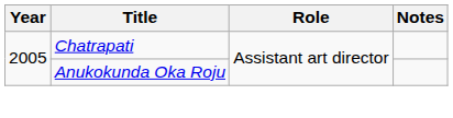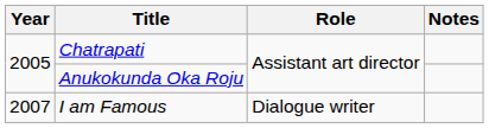+ row: 2007 | I am Famous | Dialogue writer
